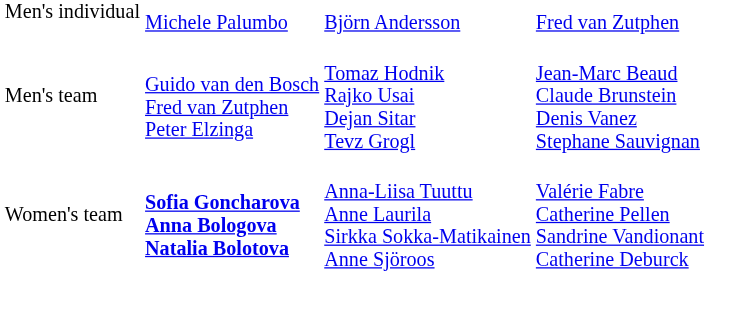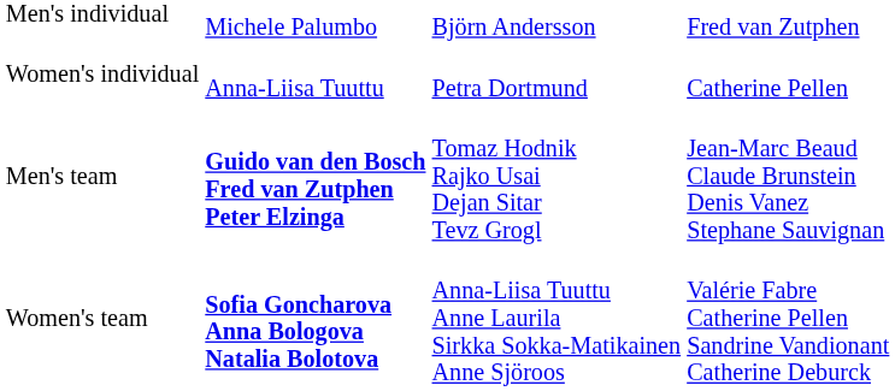+ row: Women's individual | Anna-Liisa Tuuttu | Petra Dortmund | Catherine Pellen
Men's team | column 2: normal -> bold
